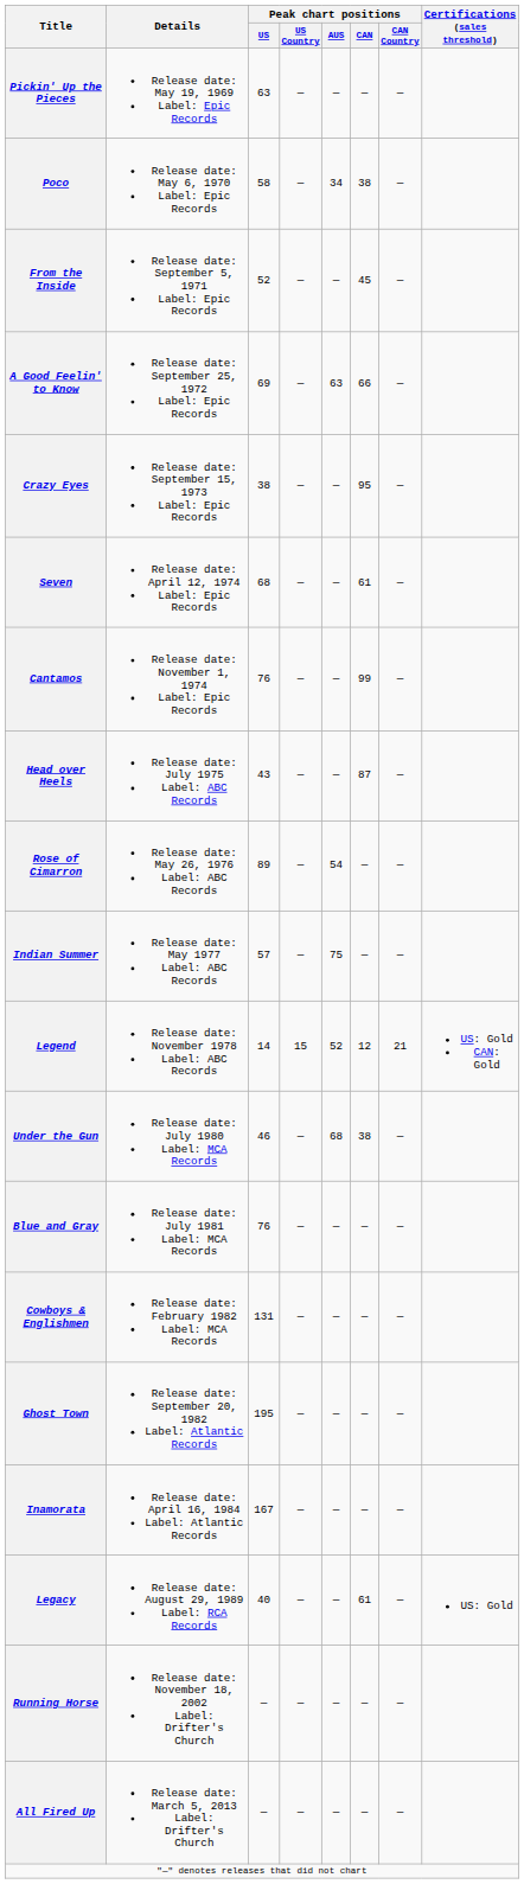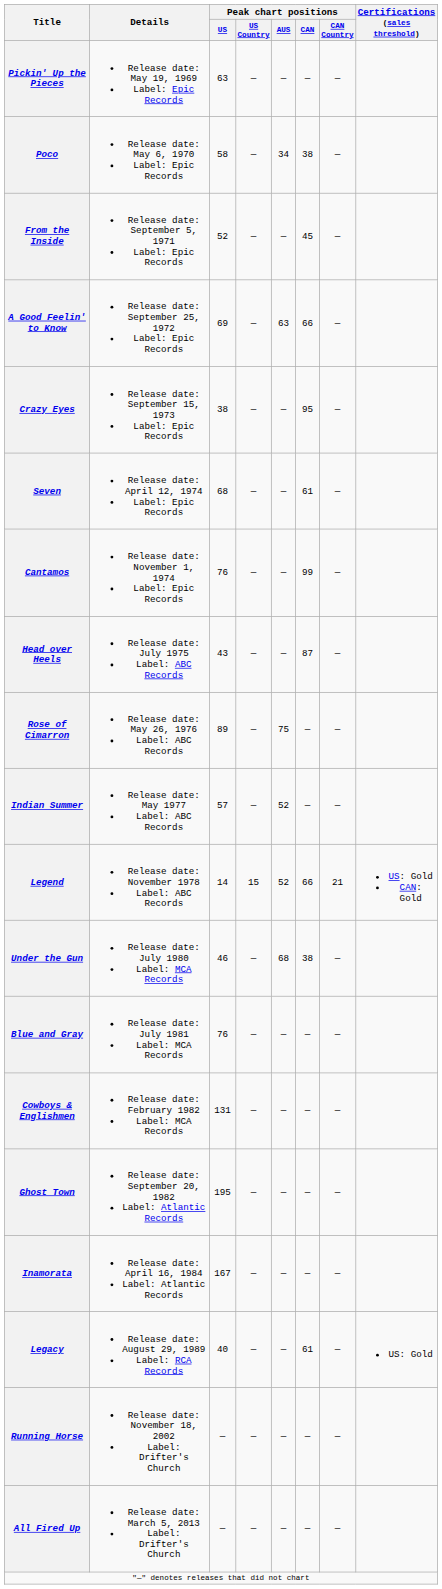Rose of Cimarron | Peak chart positions / AUS: 54 -> 75
Indian Summer | Peak chart positions / AUS: 75 -> 52
Legend | Peak chart positions / CAN: 12 -> 66
